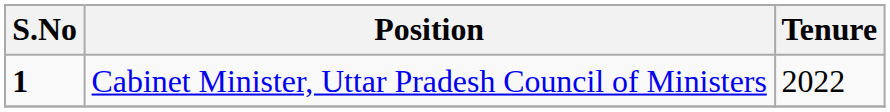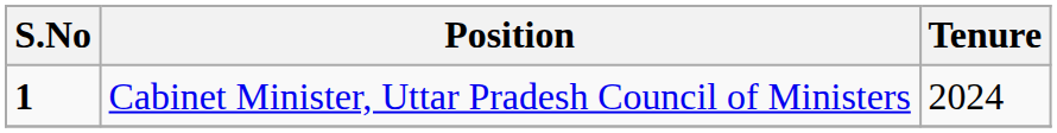Cabinet Minister, Uttar Pradesh Council of Ministers | Tenure: 2022 -> 2024
